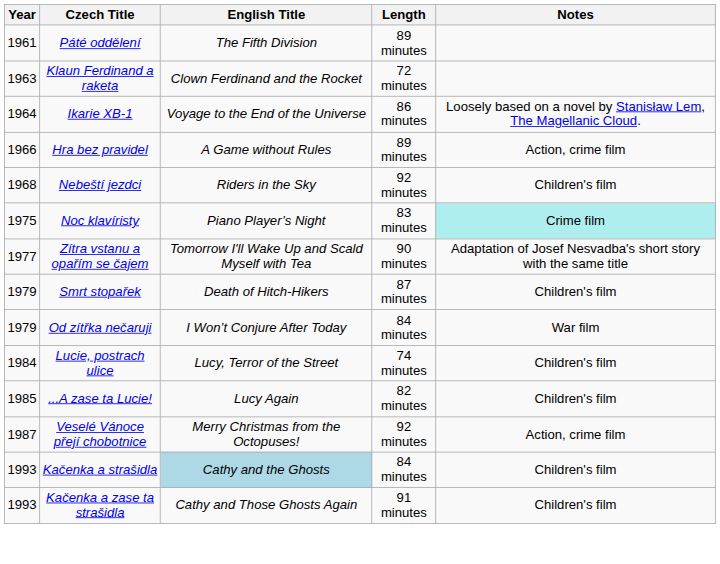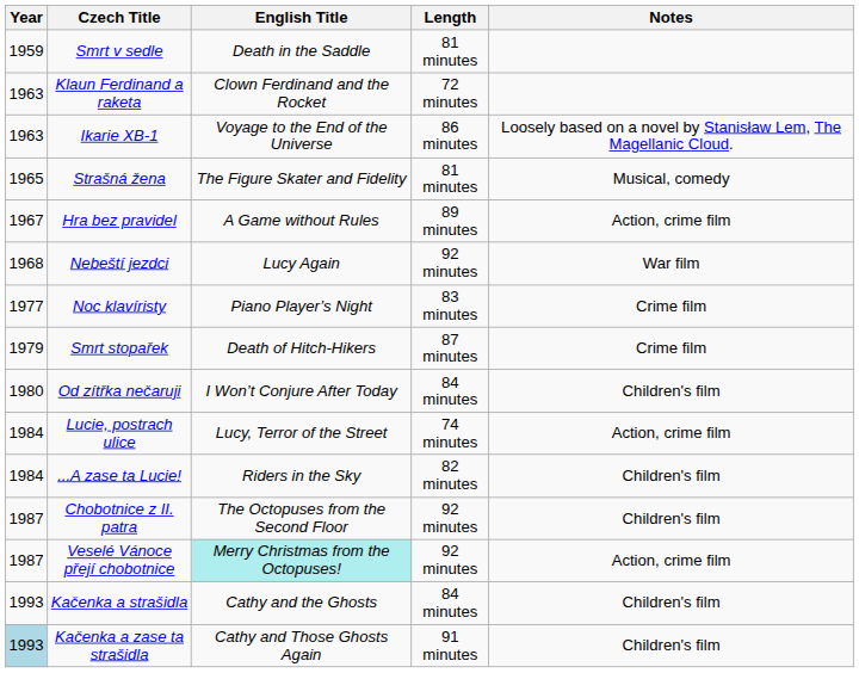+ row: 1959 | Smrt v sedle | Death in the Saddle | 81 minutes
- row: 1961 | Páté oddělení | The Fifth Division | 89 minutes
Ikarie XB-1 | Year: 1964 -> 1963
+ row: 1965 | Strašná žena | The Figure Skater and Fidelity | 81 minutes | Musical, comedy
Hra bez pravidel | Year: 1966 -> 1967
Nebeští jezdci | English Title: Riders in the Sky -> Lucy Again
Nebeští jezdci | Notes: Children's film -> War film
Noc klavíristy | Year: 1975 -> 1977
Noc klavíristy | Notes: paleturquoise background -> no background
- row: 1977 | Zítra vstanu a opařím se čajem | Tomorrow I'll Wake Up and Scald Myself with Tea | 90 minutes | Adaptation of Josef Nesvadba's short story with the same title
Smrt stopařek | Notes: Children's film -> Crime film
Od zítřka nečaruji | Year: 1979 -> 1980
Od zítřka nečaruji | Notes: War film -> Children's film
Lucie, postrach ulice | Notes: Children's film -> Action, crime film
...A zase ta Lucie! | Year: 1985 -> 1984
...A zase ta Lucie! | English Title: Lucy Again -> Riders in the Sky
+ row: 1987 | Chobotnice z II. patra | The Octopuses from the Second Floor | 92 minutes | Children's film
Veselé Vánoce přejí chobotnice | English Title: no background -> paleturquoise background
Kačenka a strašidla | English Title: lightblue background -> no background
Kačenka a zase ta strašidla | Year: no background -> lightblue background
